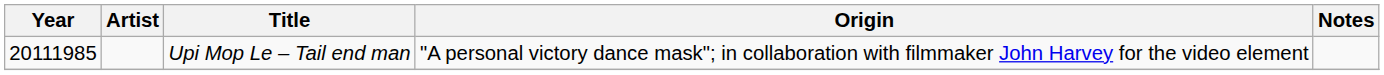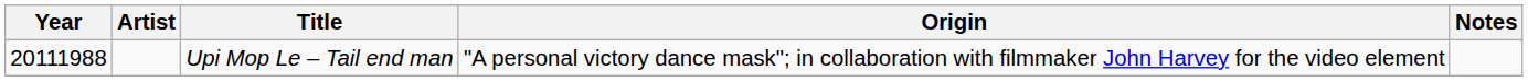Upi Mop Le – Tail end man | Year: 20111985 -> 20111988
